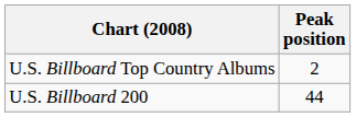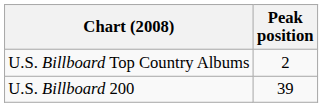U.S. Billboard 200 | Peak position: 44 -> 39
